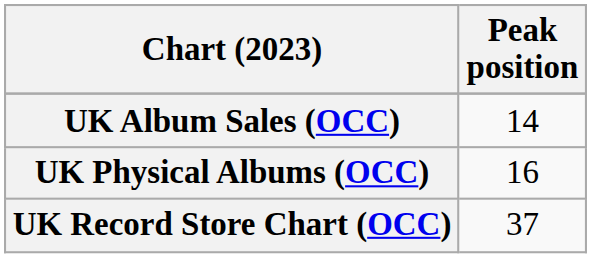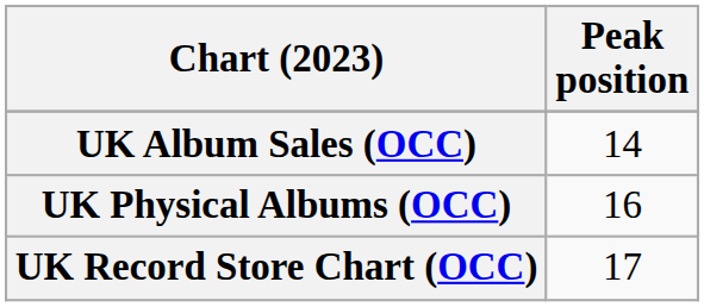UK Record Store Chart (OCC) | Peak position: 37 -> 17
